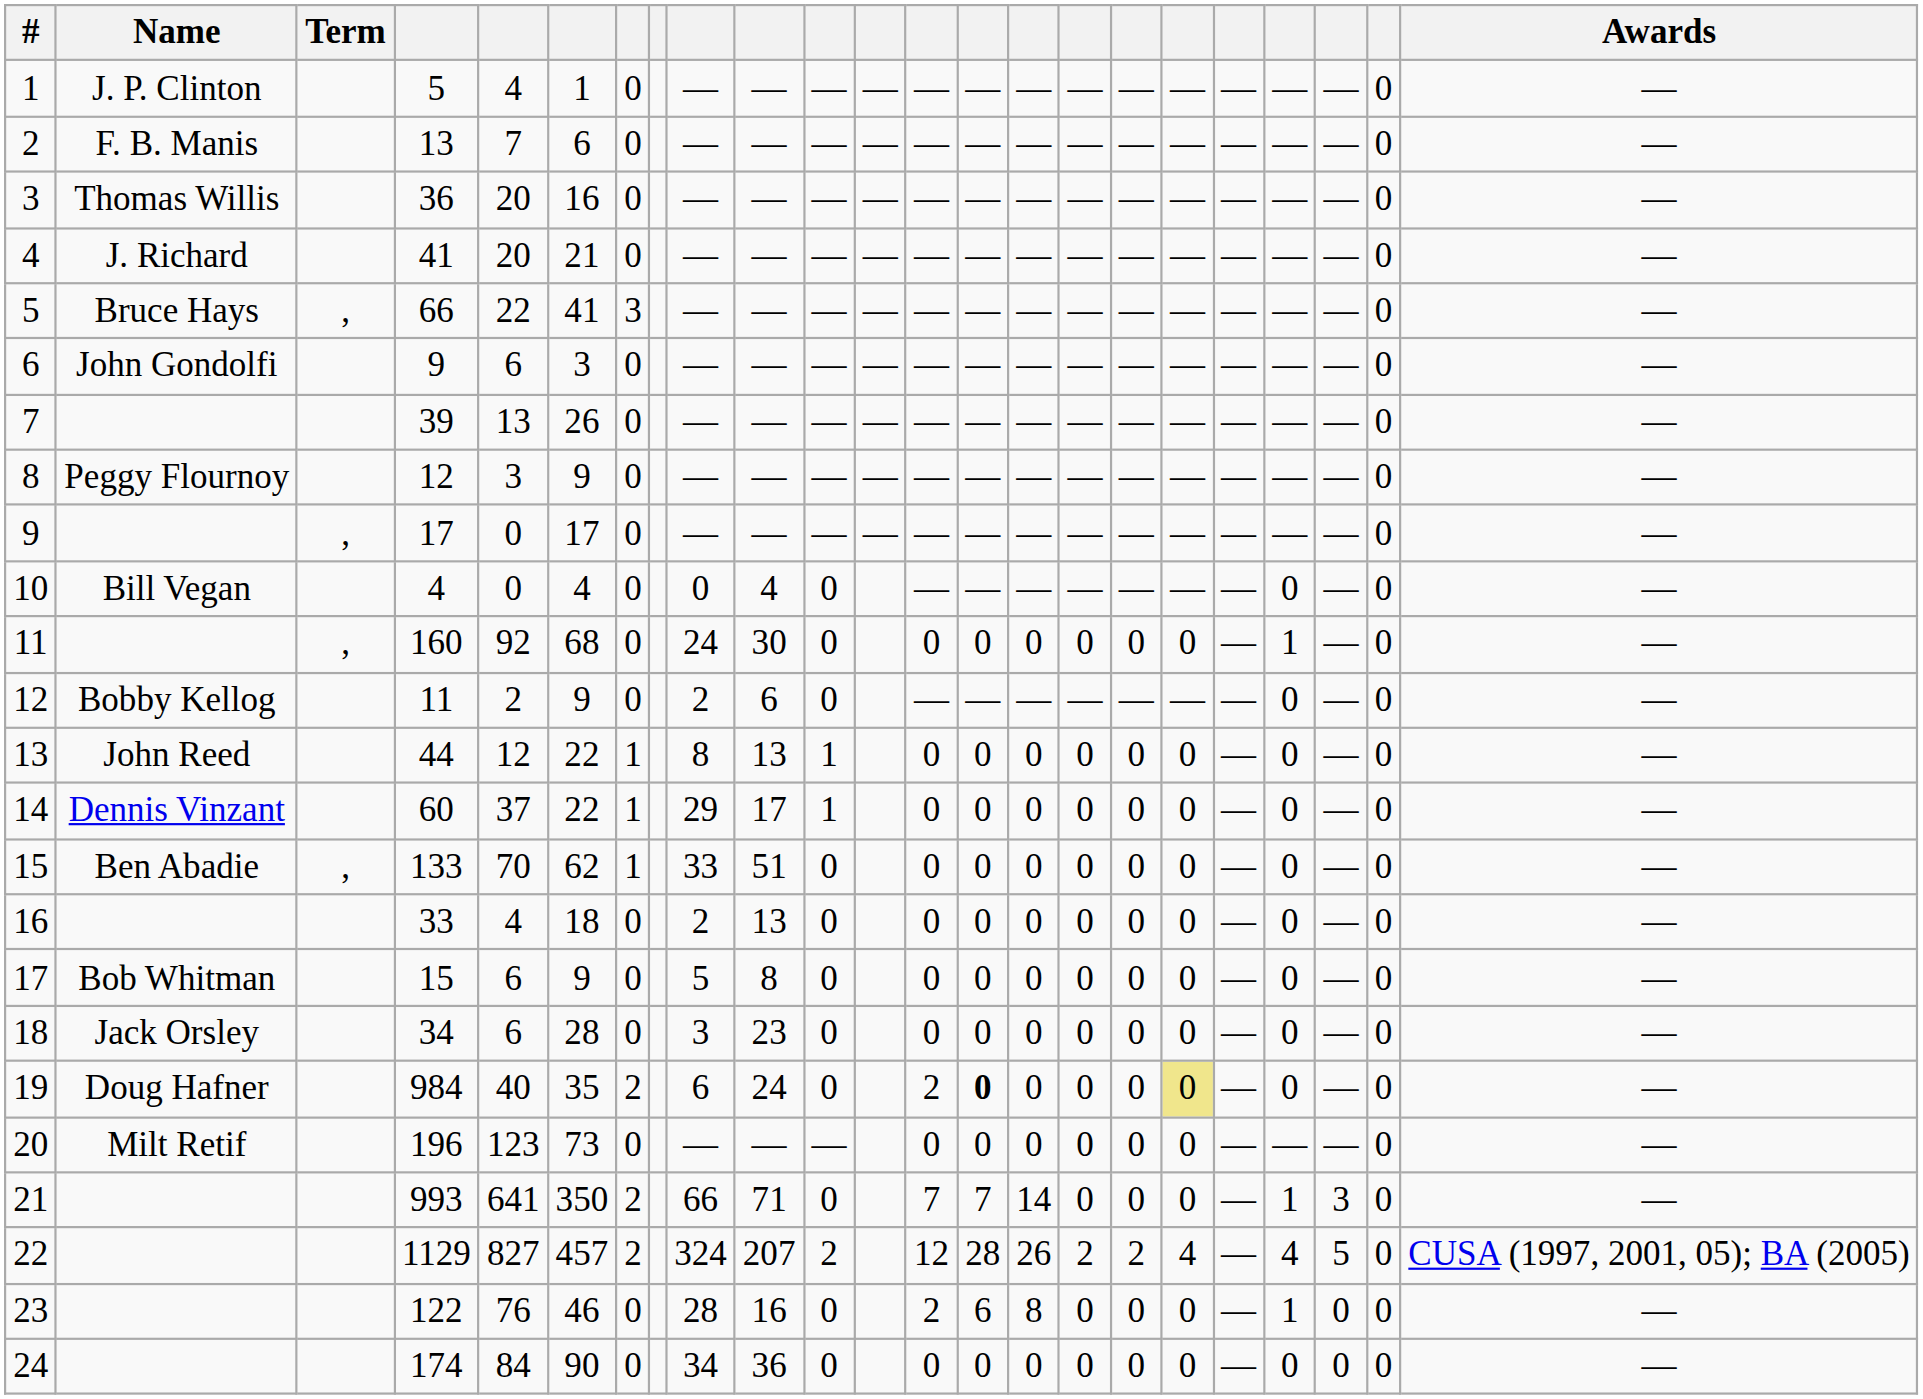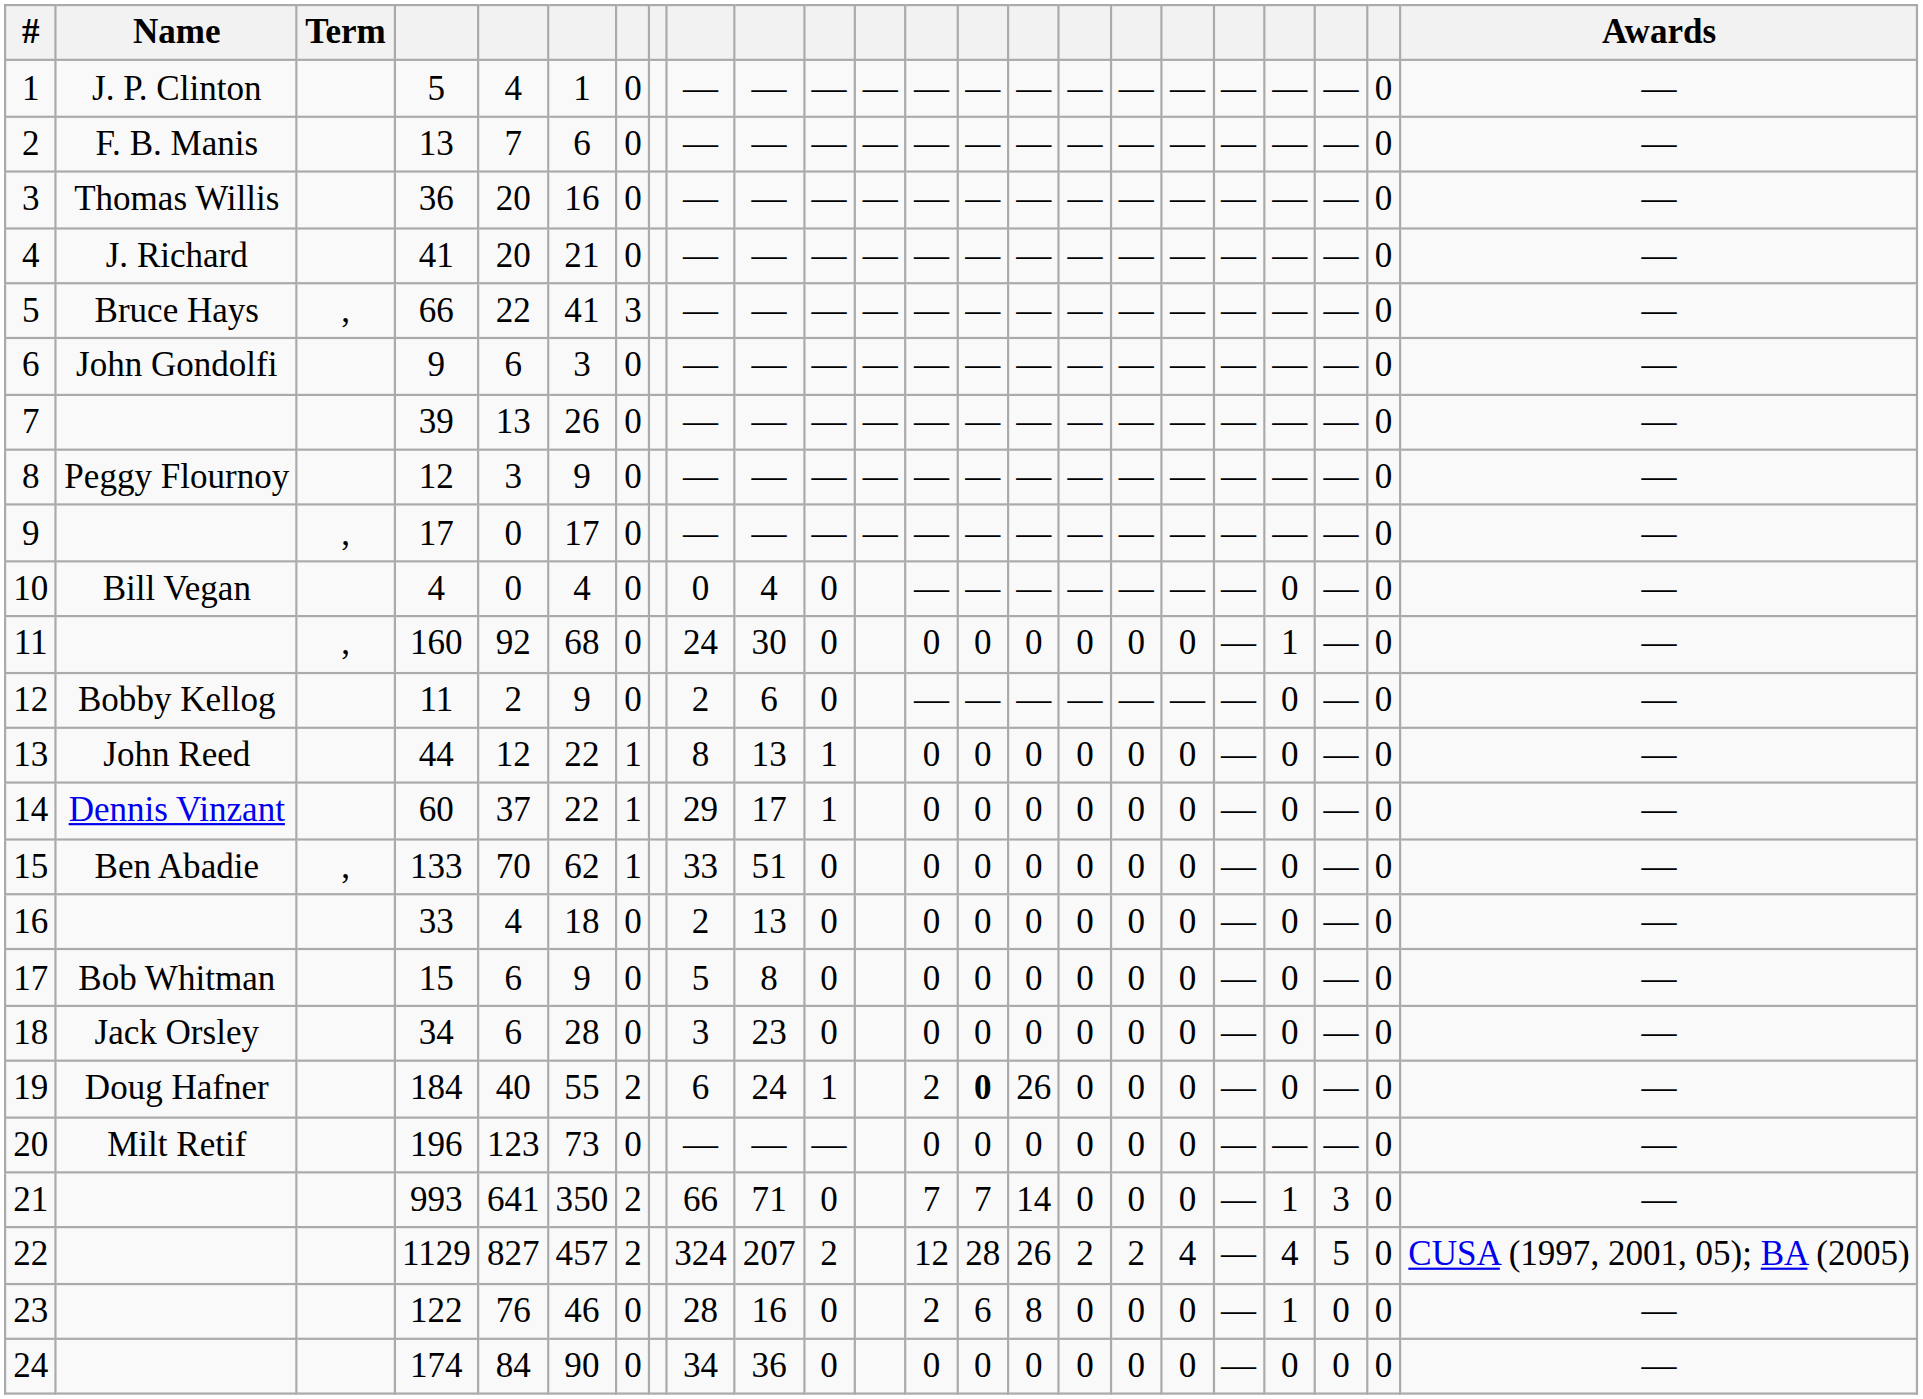19 | column 4: 984 -> 184
19 | column 6: 35 -> 55
19 | column 11: 0 -> 1
19 | column 15: 0 -> 26
19 | column 18: khaki background -> no background
